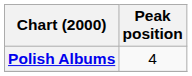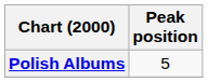Polish Albums | Peak position: 4 -> 5
